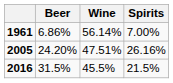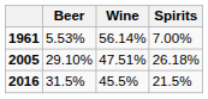1961 | Beer: 6.86% -> 5.53%
2005 | Beer: 24.20% -> 29.10%
2005 | Spirits: 26.16% -> 26.18%
